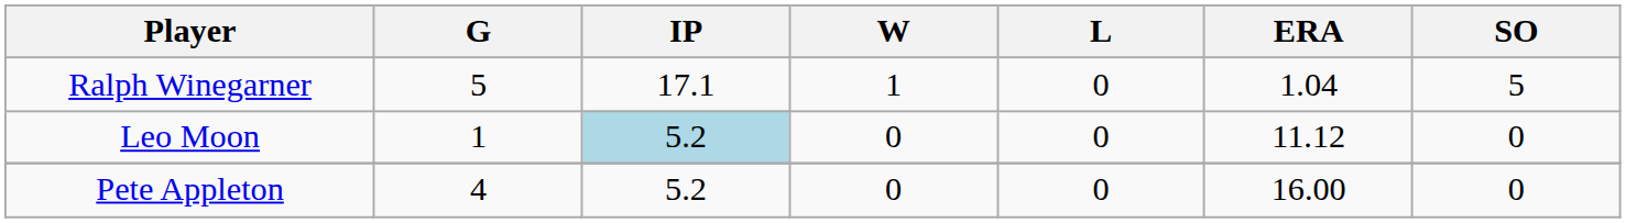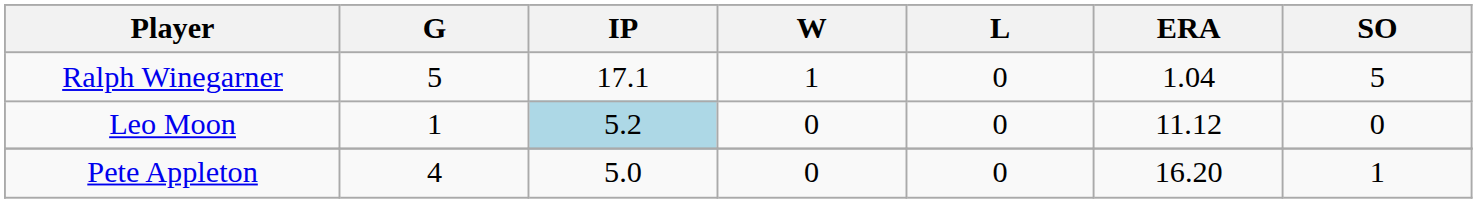Pete Appleton | IP: 5.2 -> 5.0
Pete Appleton | ERA: 16.00 -> 16.20
Pete Appleton | SO: 0 -> 1
